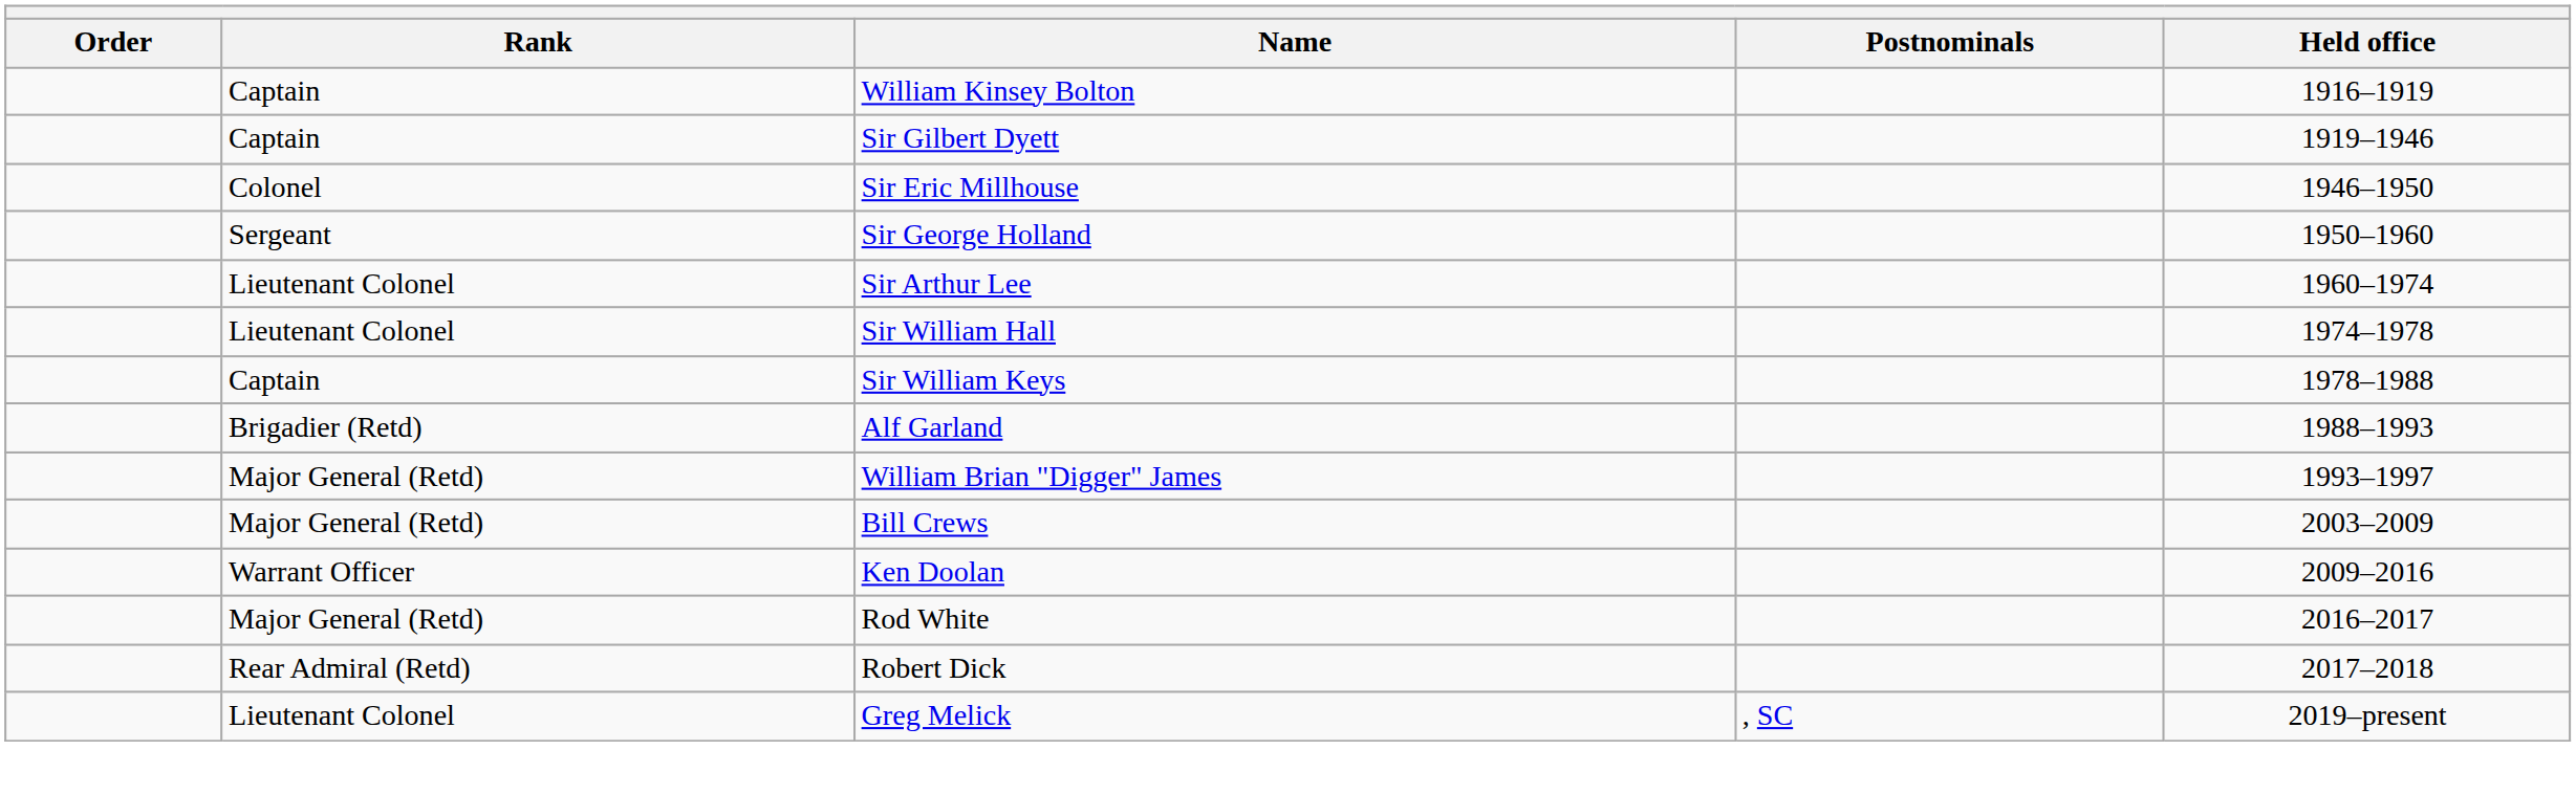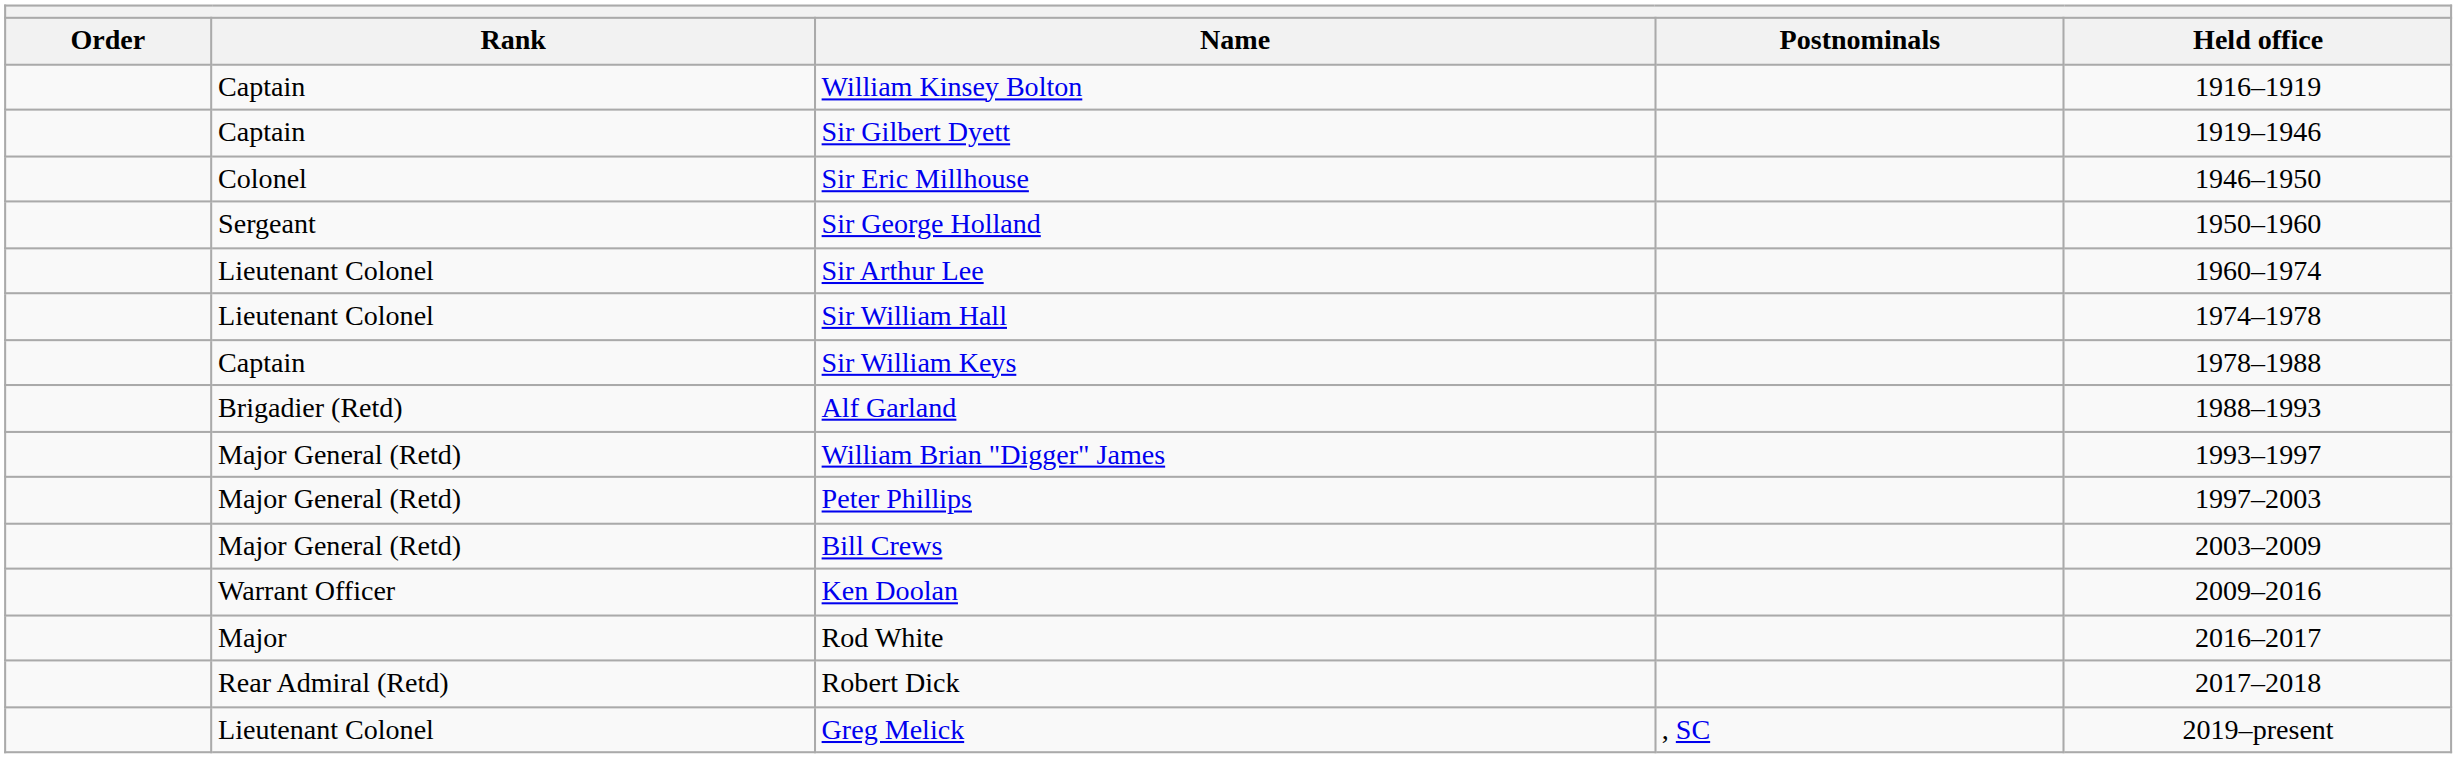+ row: Major General (Retd) | Peter Phillips | 1997–2003
Rod White | Rank: Major General (Retd) -> Major
